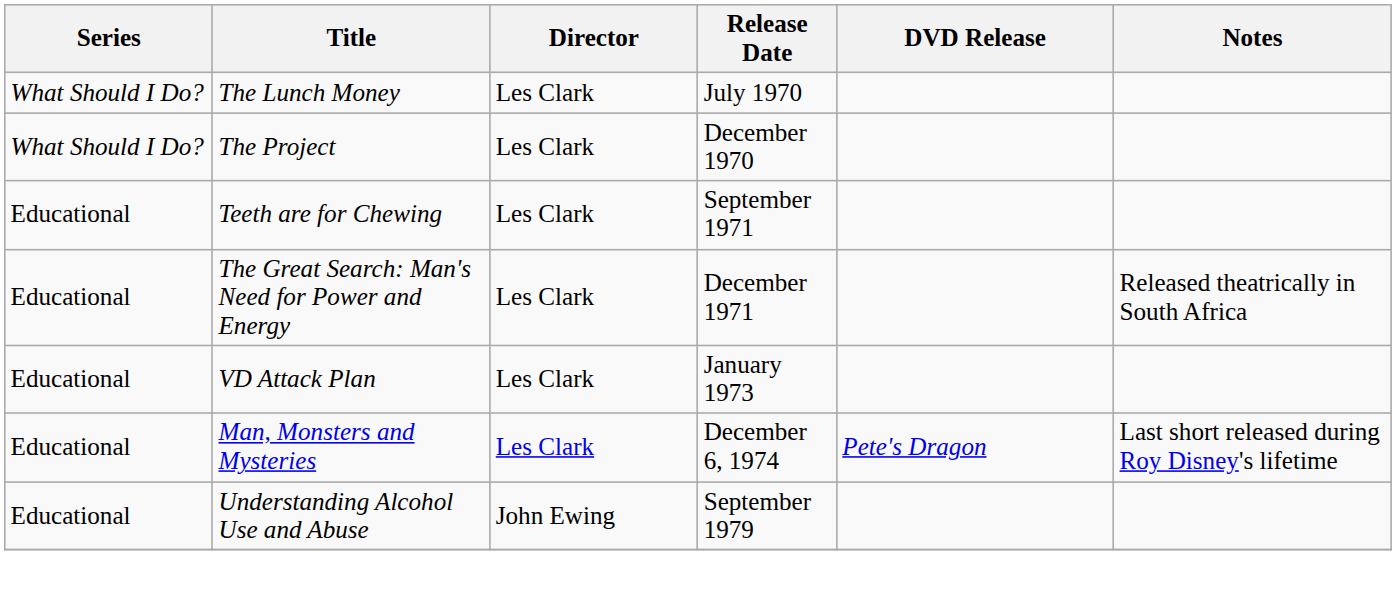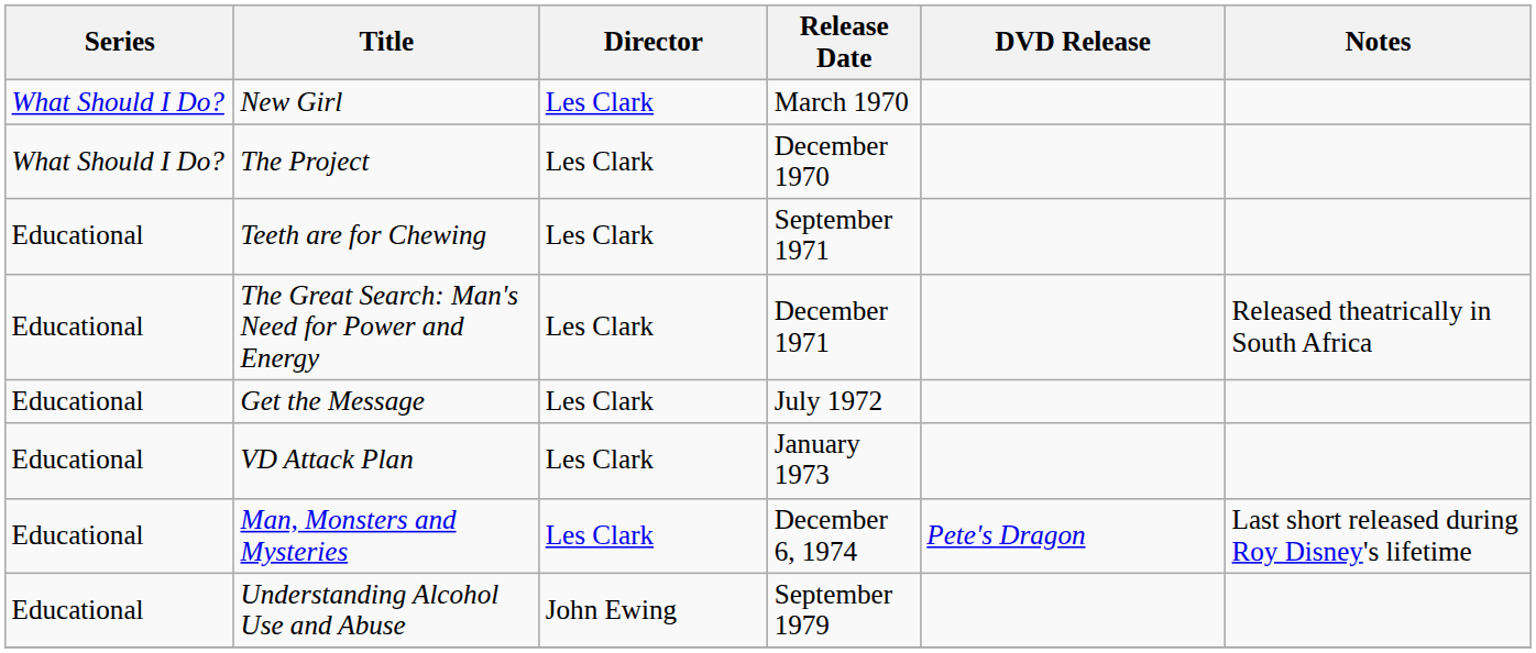+ row: What Should I Do? | New Girl | Les Clark | March 1970
- row: What Should I Do? | The Lunch Money | Les Clark | July 1970
+ row: Educational | Get the Message | Les Clark | July 1972
